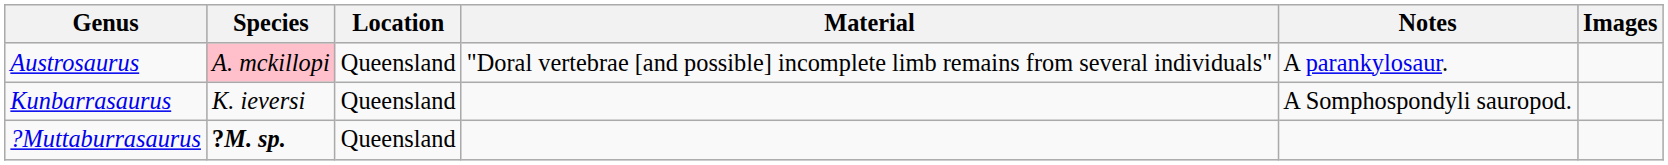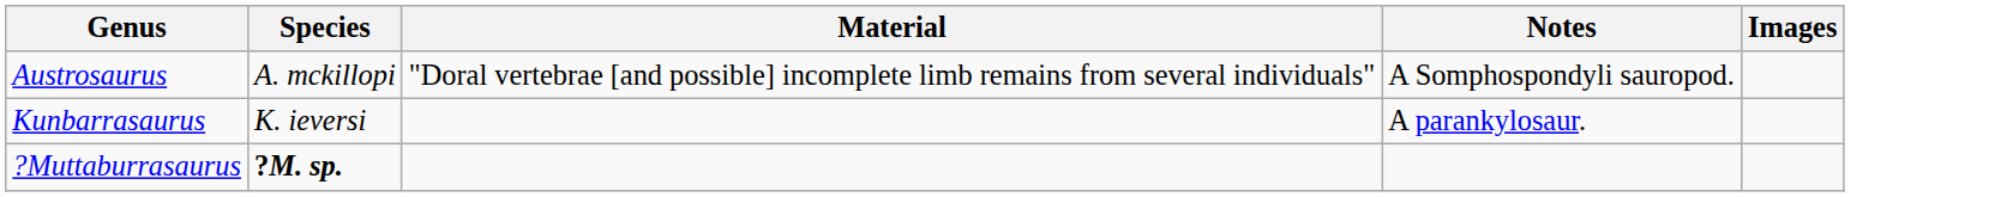- column: Location | Queensland | Queensland | Queensland
Austrosaurus | Species: pink background -> no background
Austrosaurus | Notes: A parankylosaur. -> A Somphospondyli sauropod.
Kunbarrasaurus | Notes: A Somphospondyli sauropod. -> A parankylosaur.
